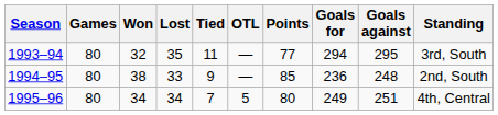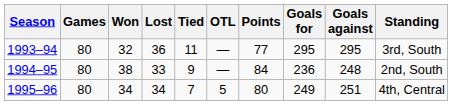1993–94 | Lost: 35 -> 36
1993–94 | Goals for: 294 -> 295
1994–95 | Points: 85 -> 84
